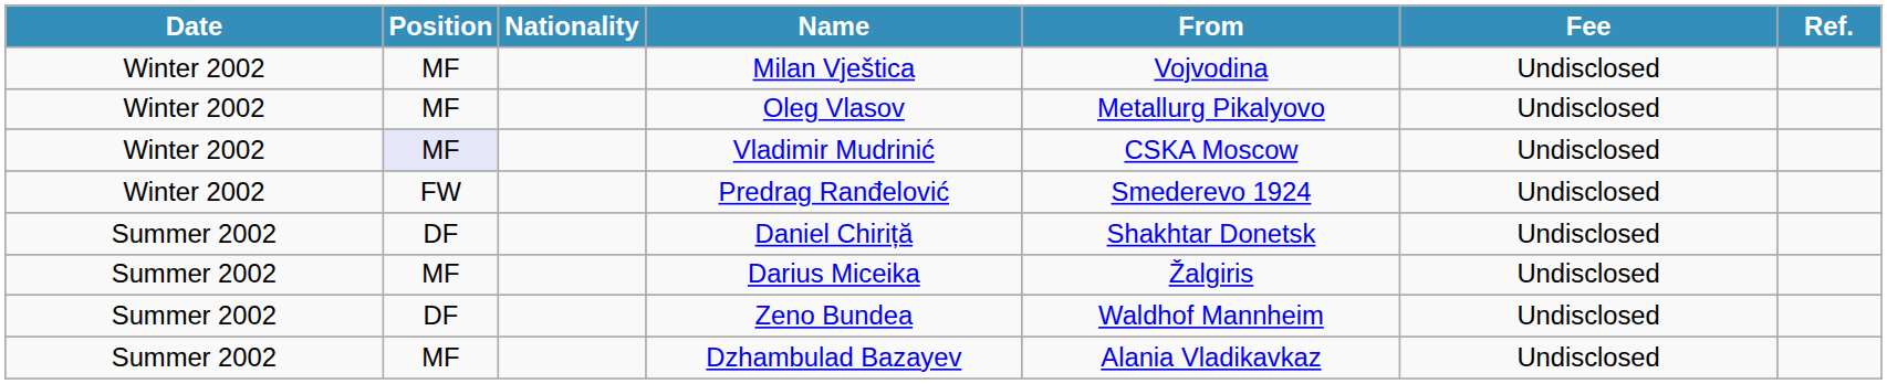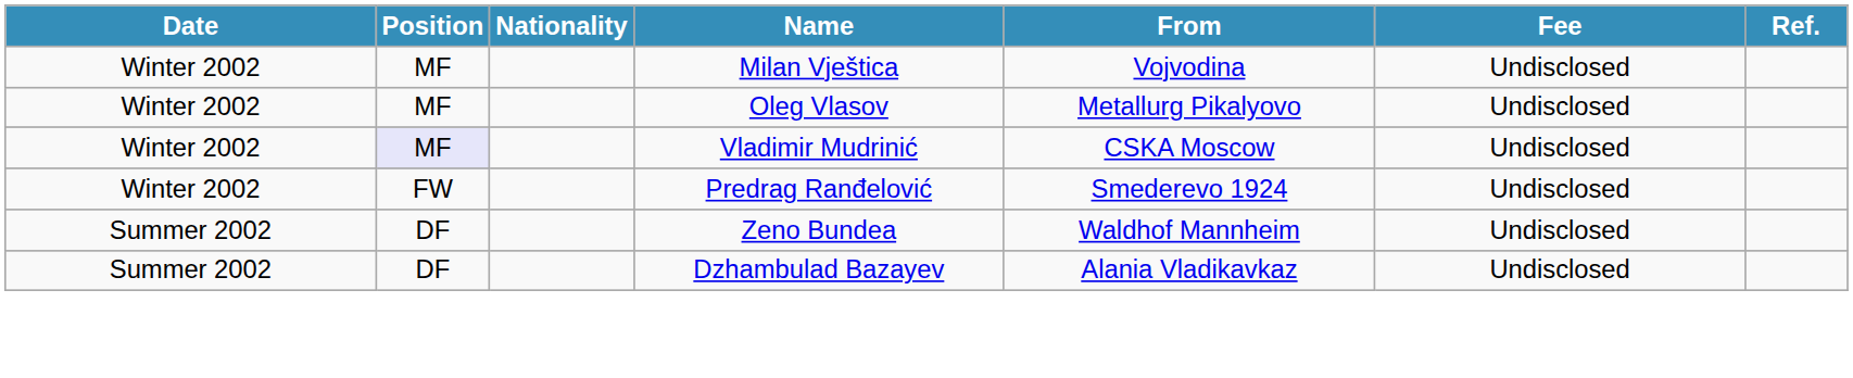- row: Summer 2002 | DF | Daniel Chiriță | Shakhtar Donetsk | Undisclosed
- row: Summer 2002 | MF | Darius Miceika | Žalgiris | Undisclosed
Dzhambulad Bazayev | Position: MF -> DF
